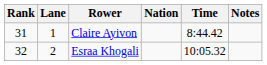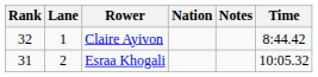columns swapped: Time <-> Notes
Claire Ayivon | Rank: 31 -> 32
Esraa Khogali | Rank: 32 -> 31
